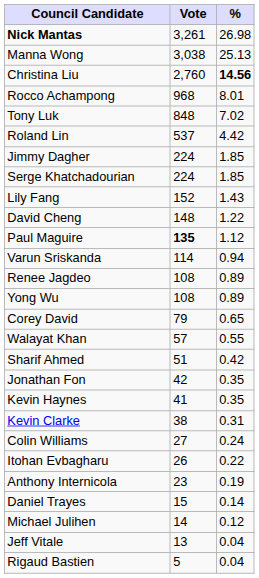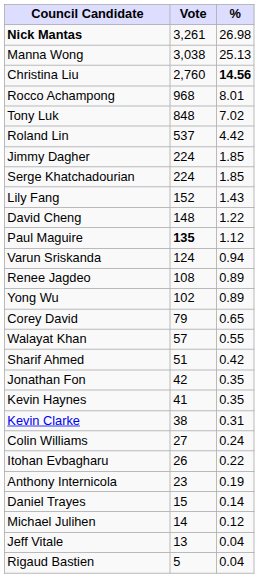Varun Sriskanda | Vote: 114 -> 124
Yong Wu | Vote: 108 -> 102
